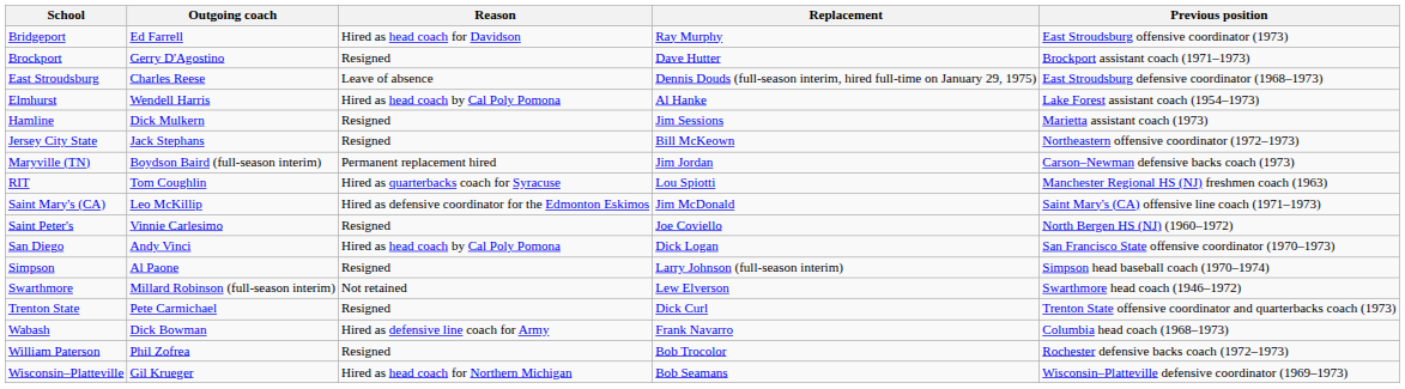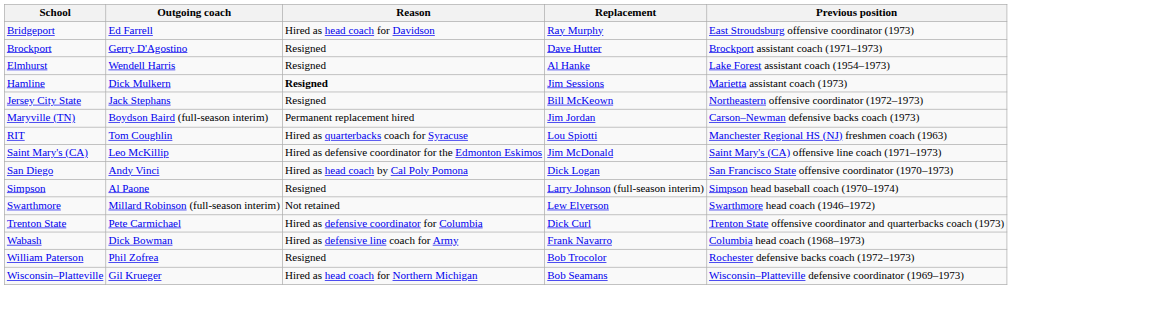- row: East Stroudsburg | Charles Reese | Leave of absence | Dennis Douds (full-season interim, hired full-time on January 29, 1975) | East Stroudsburg defensive coordinator (1968–1973)
Elmhurst | Reason: Hired as head coach by Cal Poly Pomona -> Resigned
Hamline | Reason: normal -> bold
- row: Saint Peter's | Vinnie Carlesimo | Resigned | Joe Coviello | North Bergen HS (NJ) (1960–1972)
Trenton State | Reason: Resigned -> Hired as defensive coordinator for Columbia
